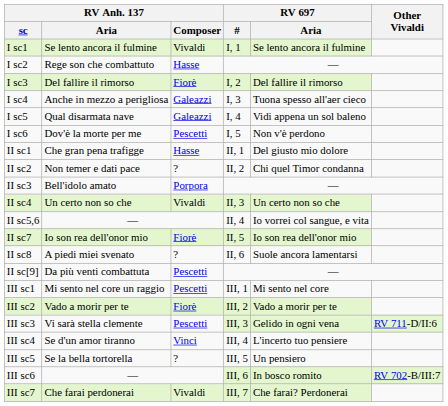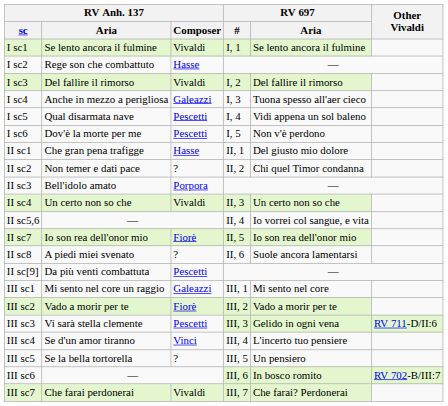I sc3 | RV Anh. 137 / Composer: Fiorè -> Vivaldi
I sc5 | RV Anh. 137 / Composer: Galeazzi -> Pescetti
III sc1 | RV Anh. 137 / Composer: Pescetti -> Galeazzi
